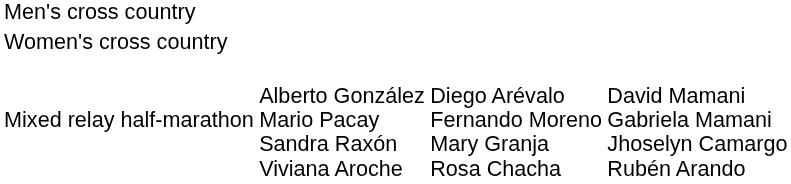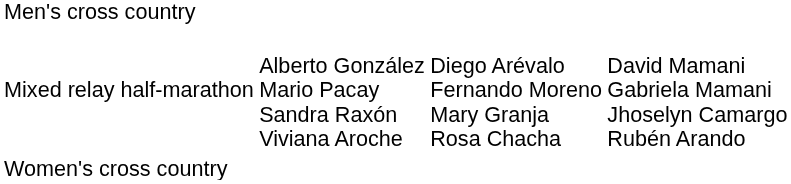rows swapped: Women's cross country <-> Mixed relay half-marathon
